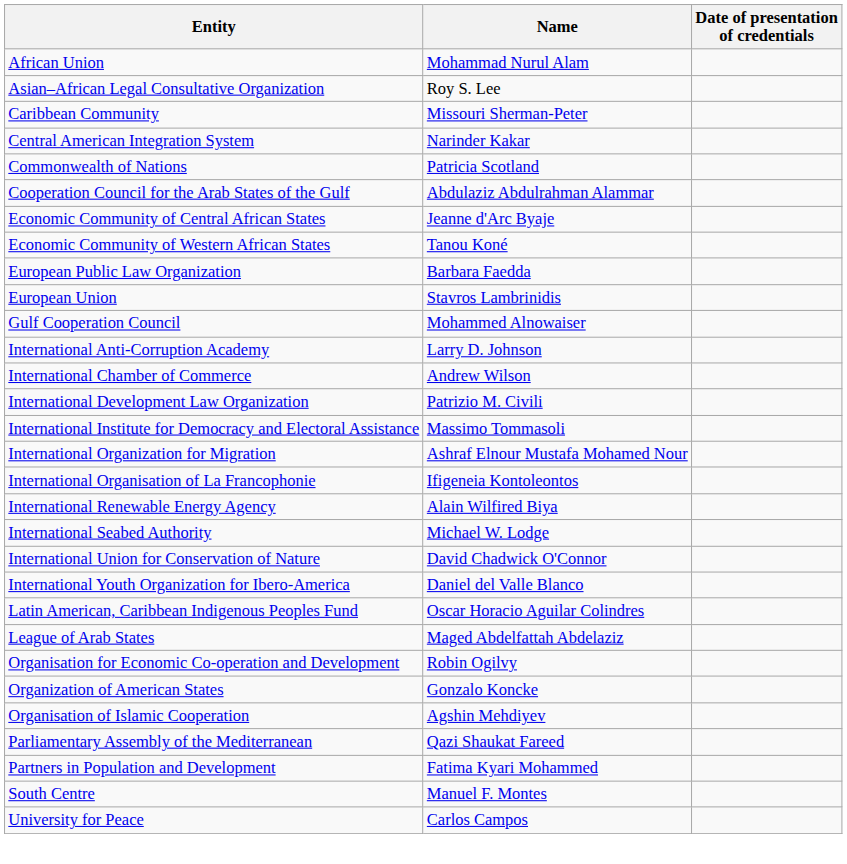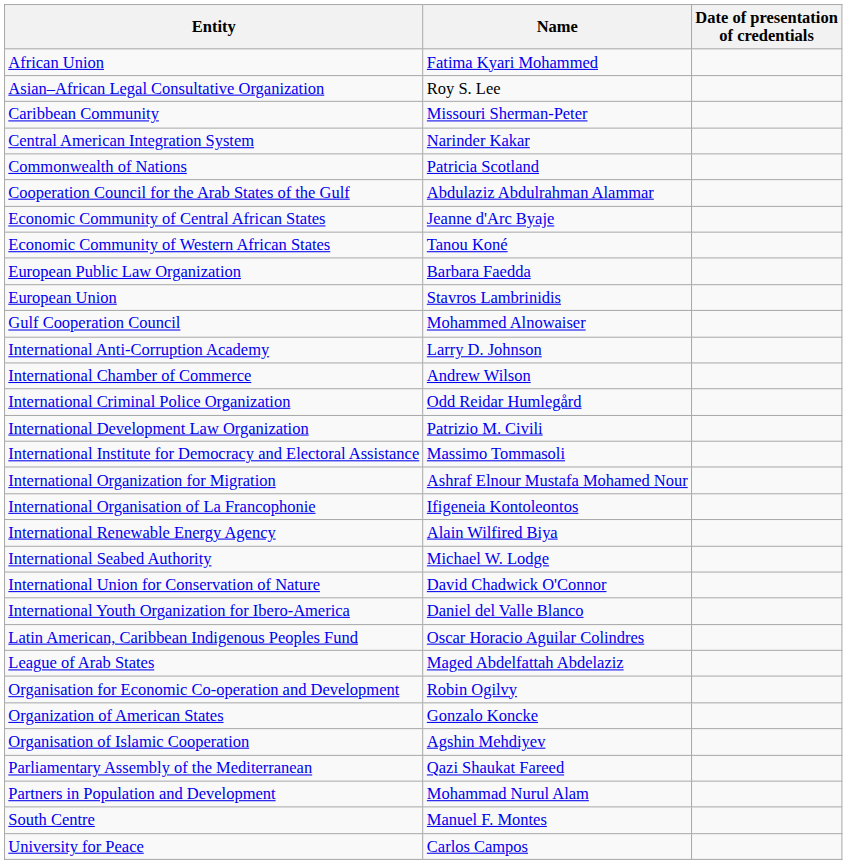African Union | Name: Mohammad Nurul Alam -> Fatima Kyari Mohammed
+ row: International Criminal Police Organization | Odd Reidar Humlegård
Partners in Population and Development | Name: Fatima Kyari Mohammed -> Mohammad Nurul Alam
